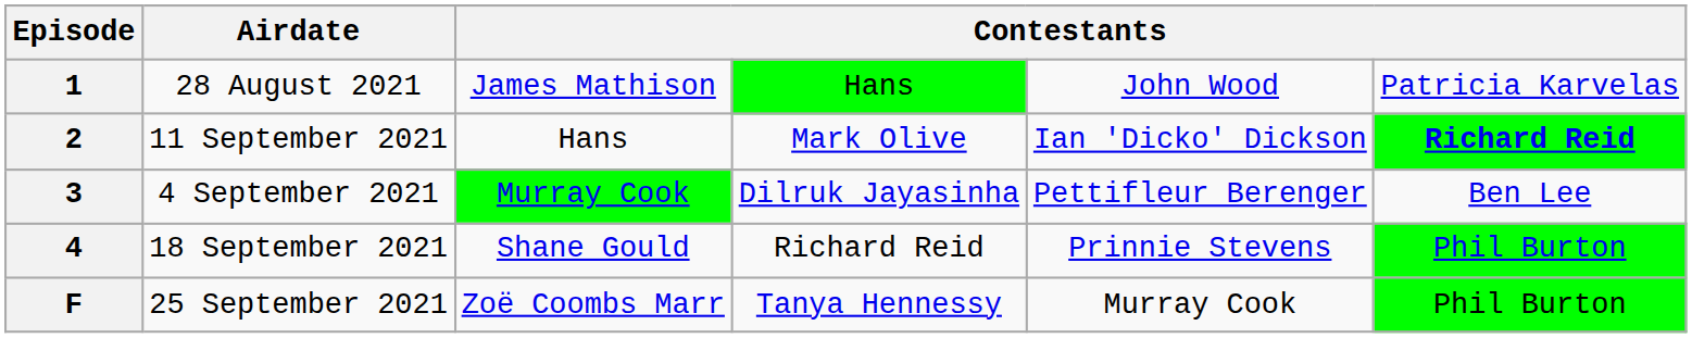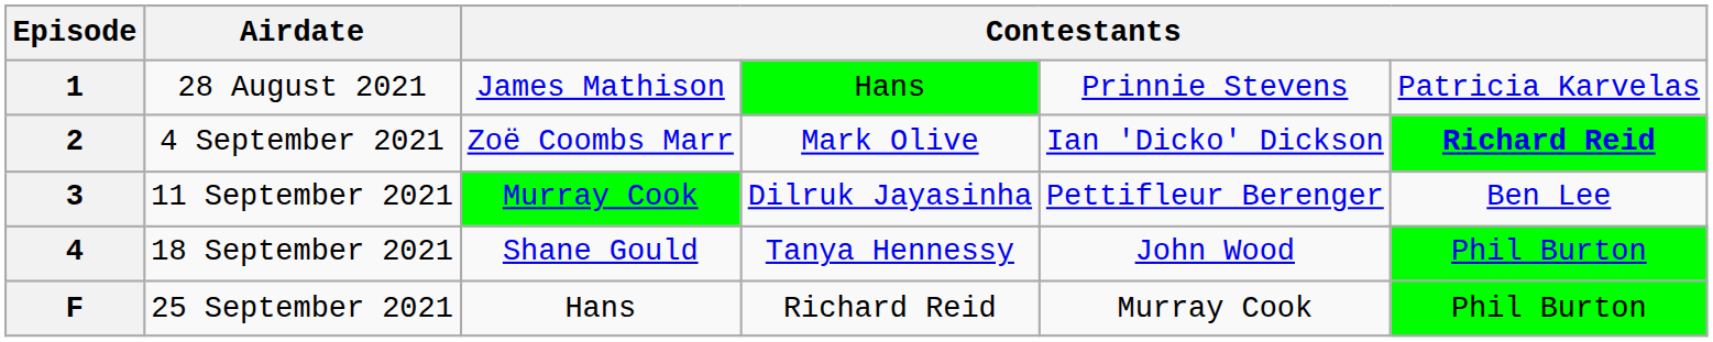1 | column 5: John Wood -> Prinnie Stevens
2 | Airdate: 11 September 2021 -> 4 September 2021
2 | column 3: Hans -> Zoë Coombs Marr
3 | Airdate: 4 September 2021 -> 11 September 2021
4 | column 4: Richard Reid -> Tanya Hennessy
4 | column 5: Prinnie Stevens -> John Wood
F | column 3: Zoë Coombs Marr -> Hans
F | column 4: Tanya Hennessy -> Richard Reid
